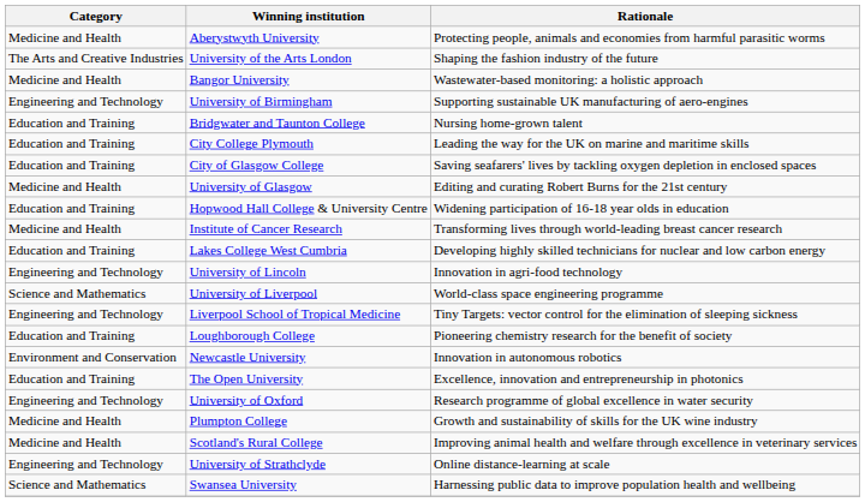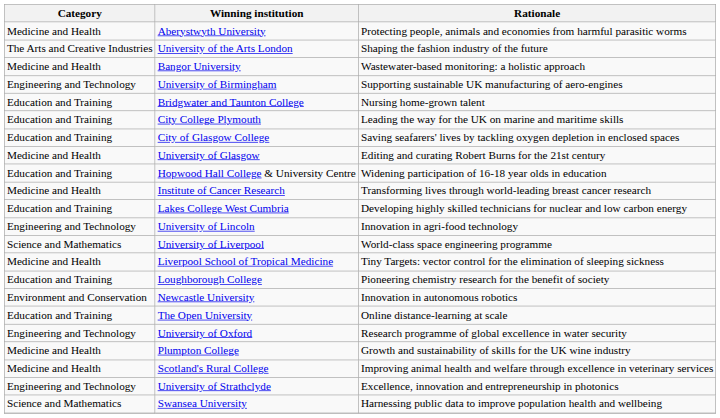Liverpool School of Tropical Medicine | Category: Engineering and Technology -> Medicine and Health
The Open University | Rationale: Excellence, innovation and entrepreneurship in photonics -> Online distance-learning at scale
University of Strathclyde | Rationale: Online distance-learning at scale -> Excellence, innovation and entrepreneurship in photonics
